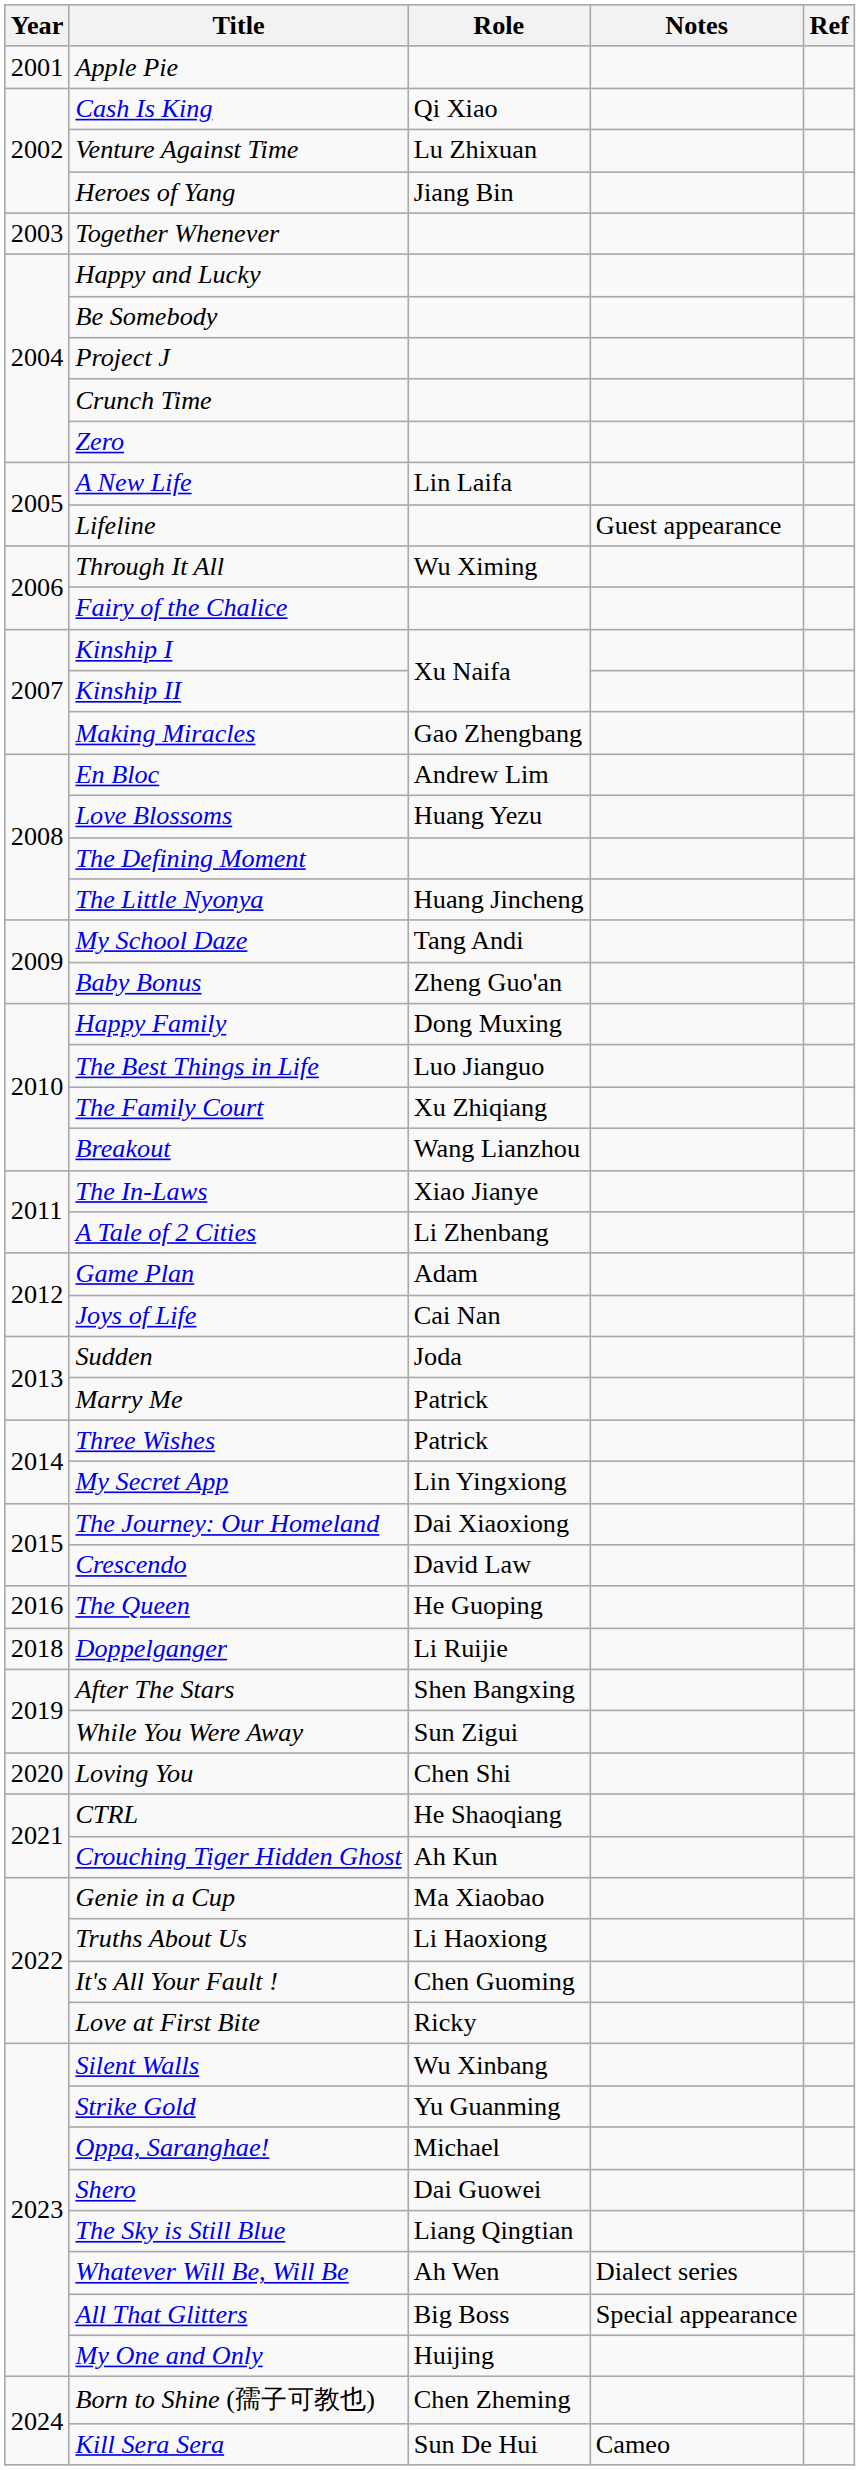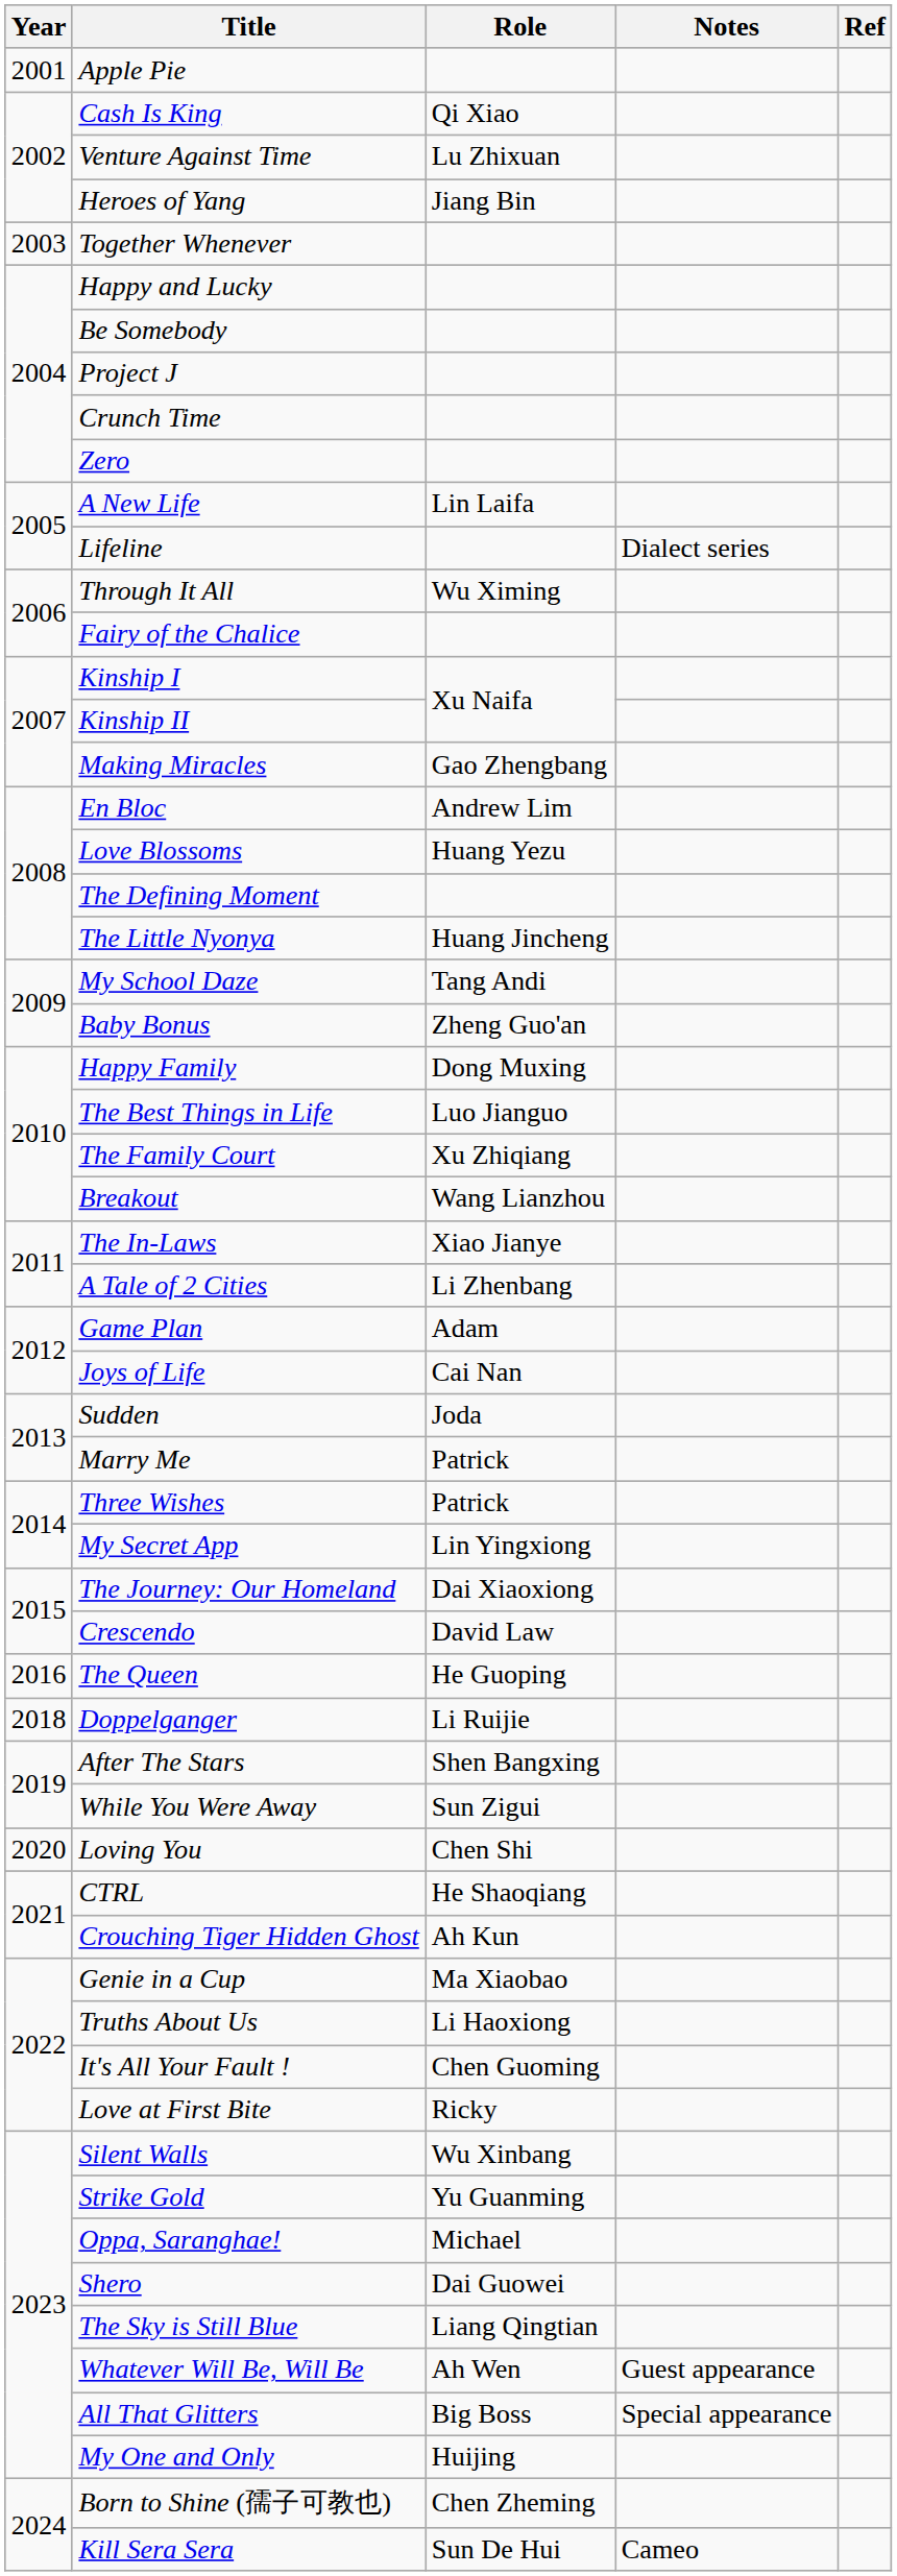Lifeline | Notes: Guest appearance -> Dialect series
Whatever Will Be, Will Be | Notes: Dialect series -> Guest appearance
